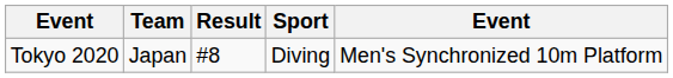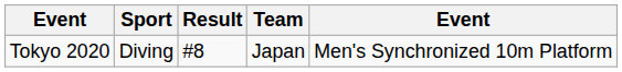columns swapped: Team <-> Sport
